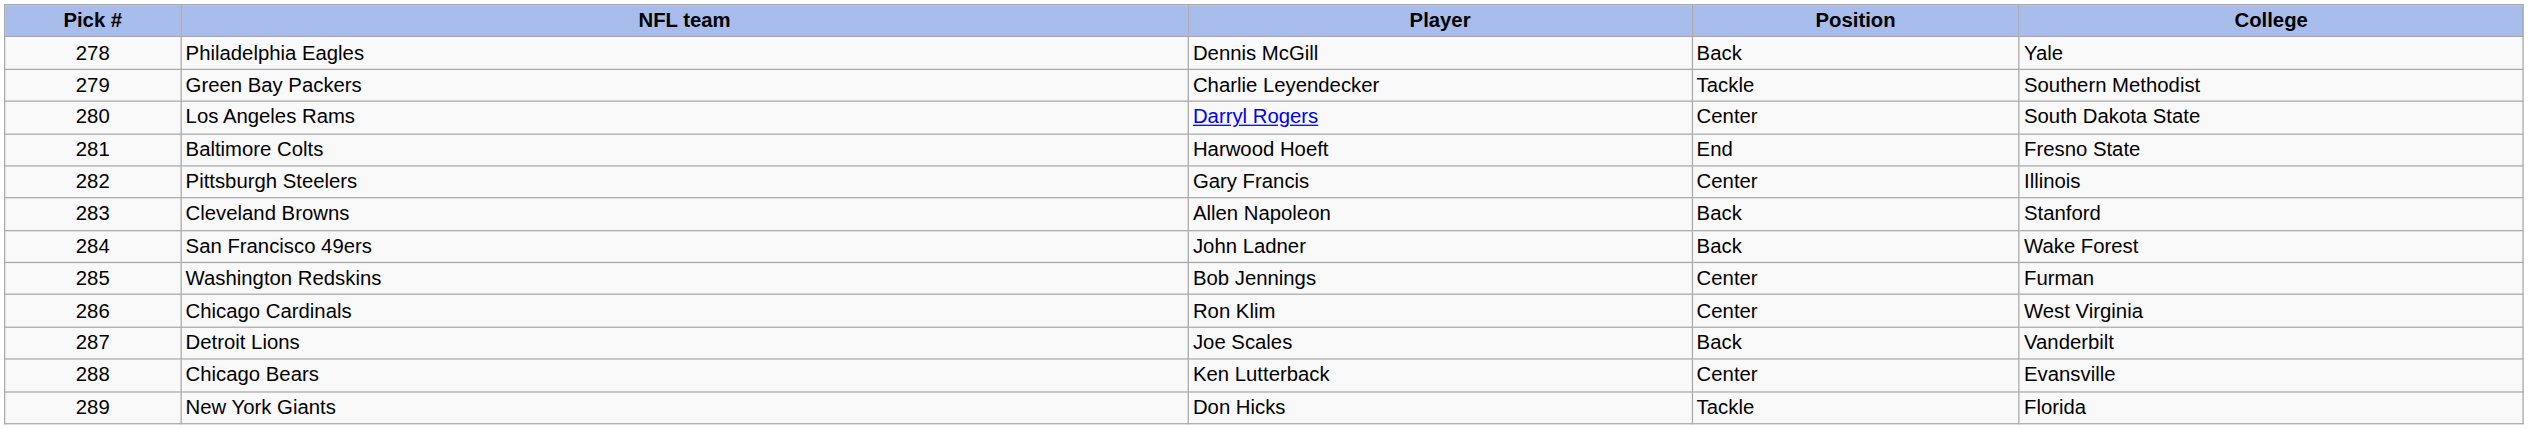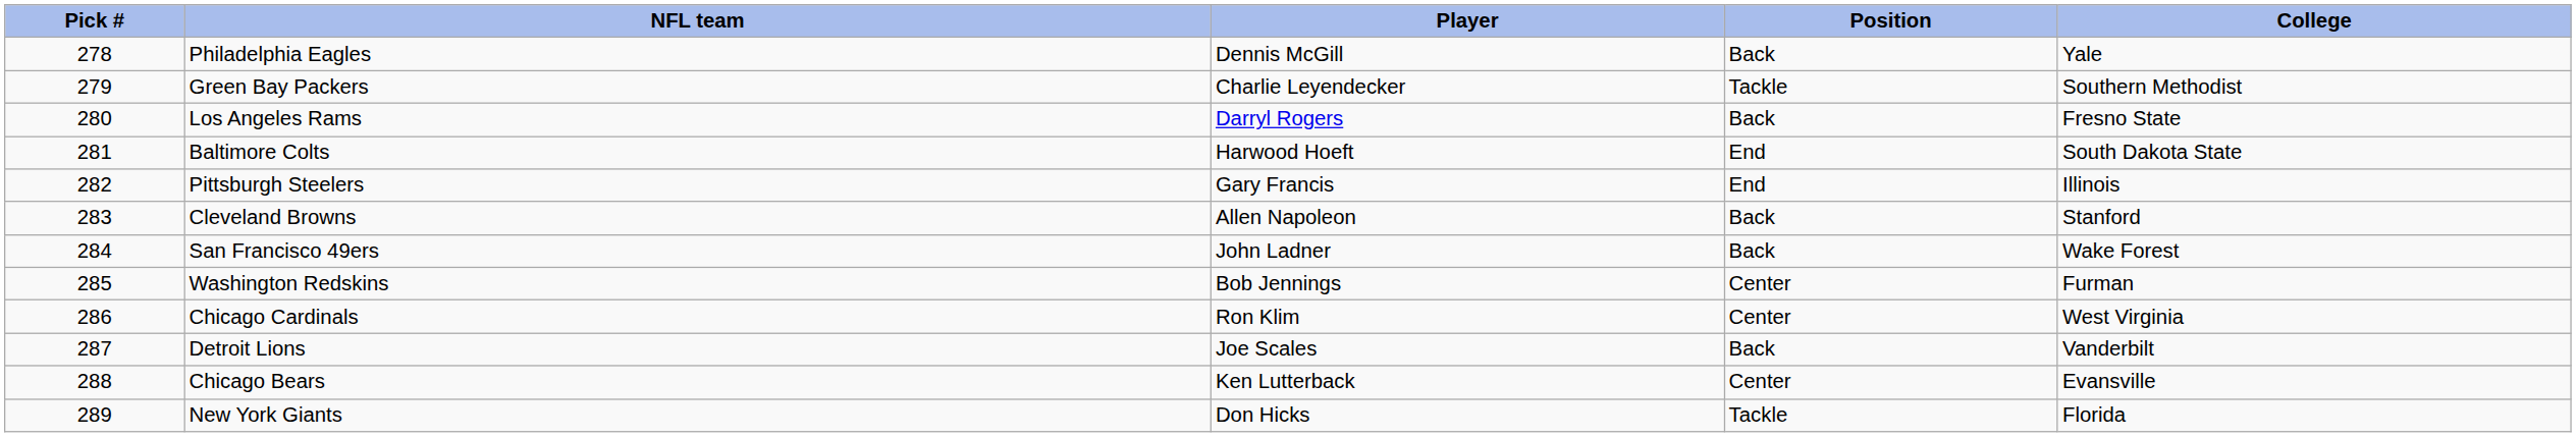Los Angeles Rams | Position: Center -> Back
Los Angeles Rams | College: South Dakota State -> Fresno State
Baltimore Colts | College: Fresno State -> South Dakota State
Pittsburgh Steelers | Position: Center -> End
